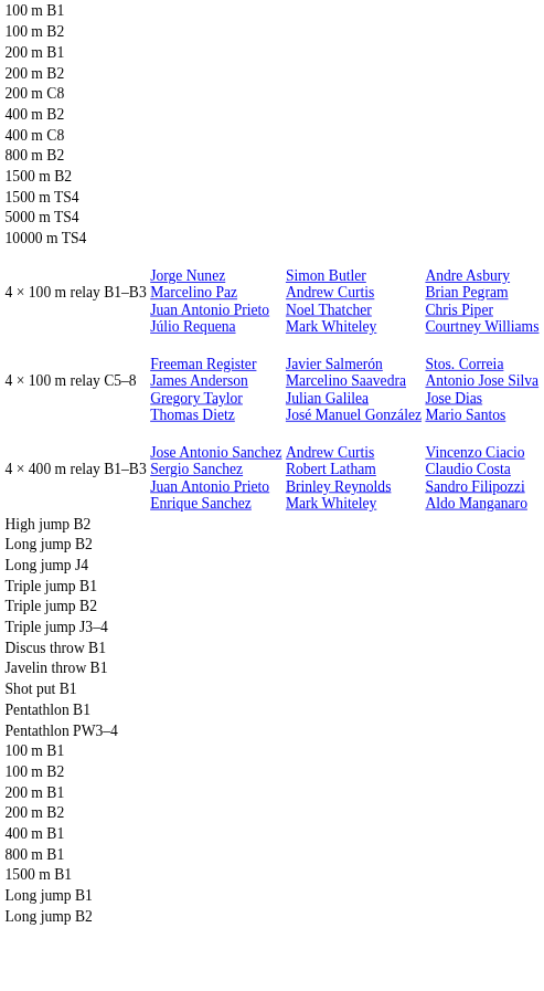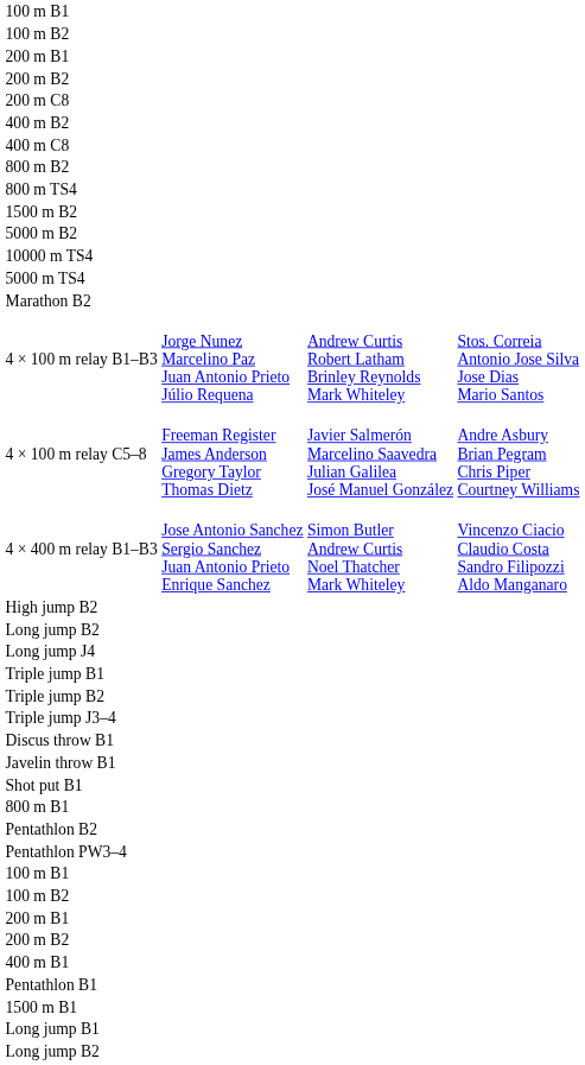+ row: 800 m TS4
- row: 1500 m TS4
+ row: 5000 m B2
rows swapped: 5000 m TS4 <-> 10000 m TS4
+ row: Marathon B2
4 × 100 m relay B1–B3 | column 3: Simon Butler Andrew Curtis Noel Thatcher Mark Whiteley -> Andrew Curtis Robert Latham Brinley Reynolds Mark Whiteley
4 × 100 m relay B1–B3 | column 4: Andre Asbury Brian Pegram Chris Piper Courtney Williams -> Stos. Correia Antonio Jose Silva Jose Dias Mario Santos
4 × 100 m relay C5–8 | column 4: Stos. Correia Antonio Jose Silva Jose Dias Mario Santos -> Andre Asbury Brian Pegram Chris Piper Courtney Williams
4 × 400 m relay B1–B3 | column 3: Andrew Curtis Robert Latham Brinley Reynolds Mark Whiteley -> Simon Butler Andrew Curtis Noel Thatcher Mark Whiteley
rows swapped: Pentathlon B1 <-> 800 m B1
+ row: Pentathlon B2
